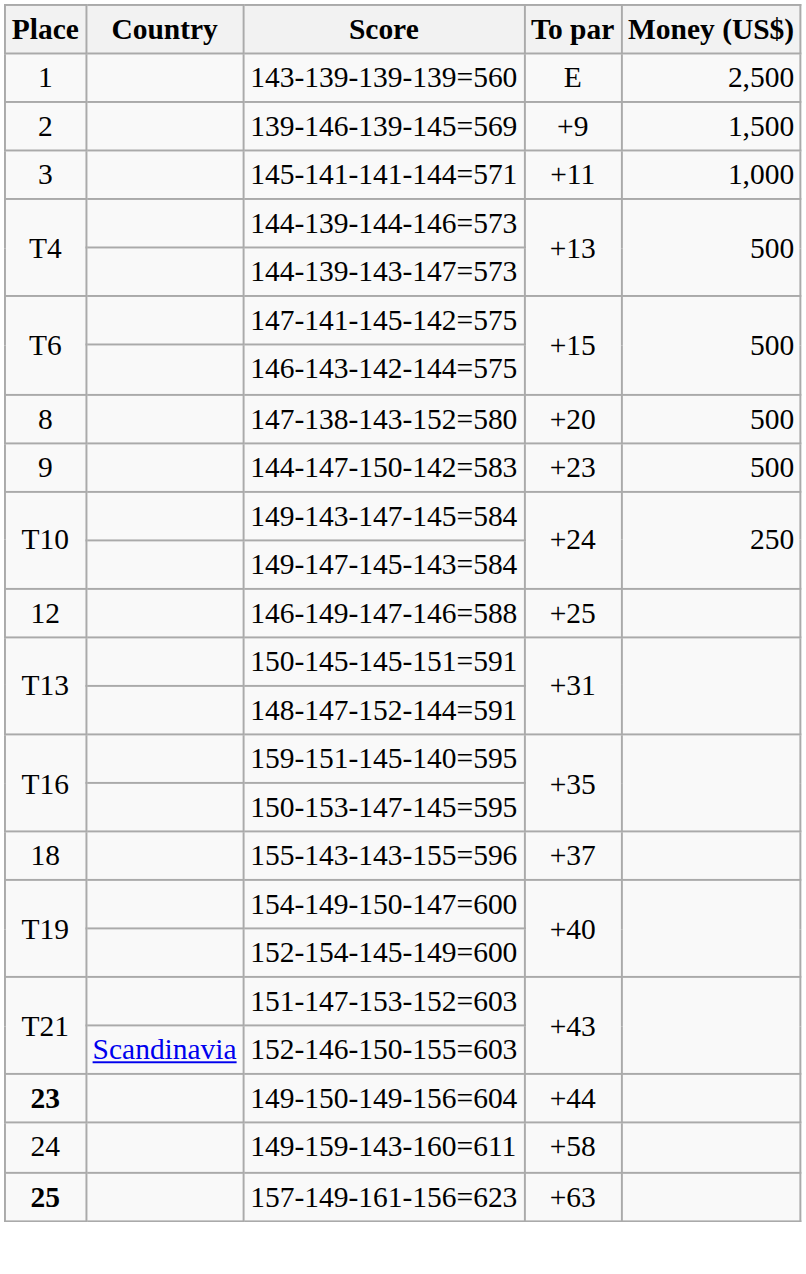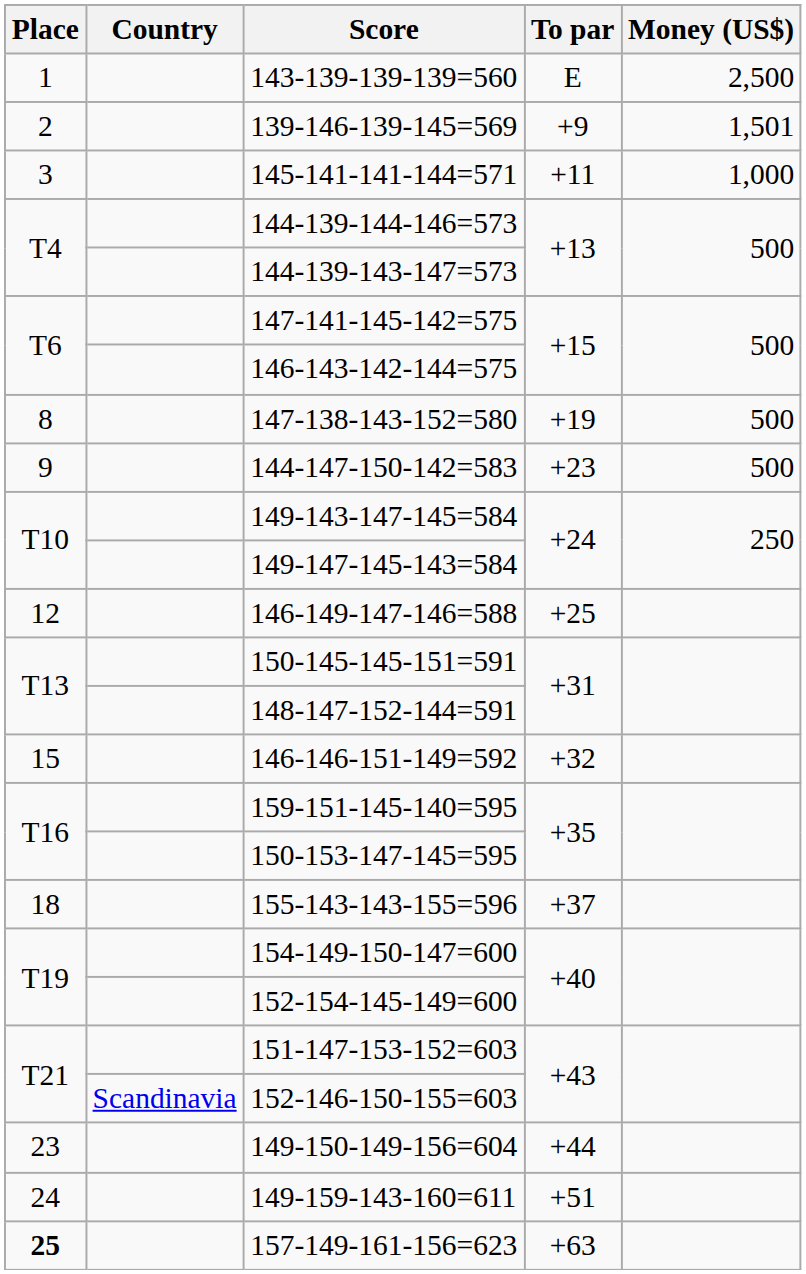139-146-139-145=569 | Money (US$): 1,500 -> 1,501
147-138-143-152=580 | To par: +20 -> +19
+ row: 15 | 146-146-151-149=592 | +32
149-150-149-156=604 | Place: bold -> normal
149-159-143-160=611 | To par: +58 -> +51
